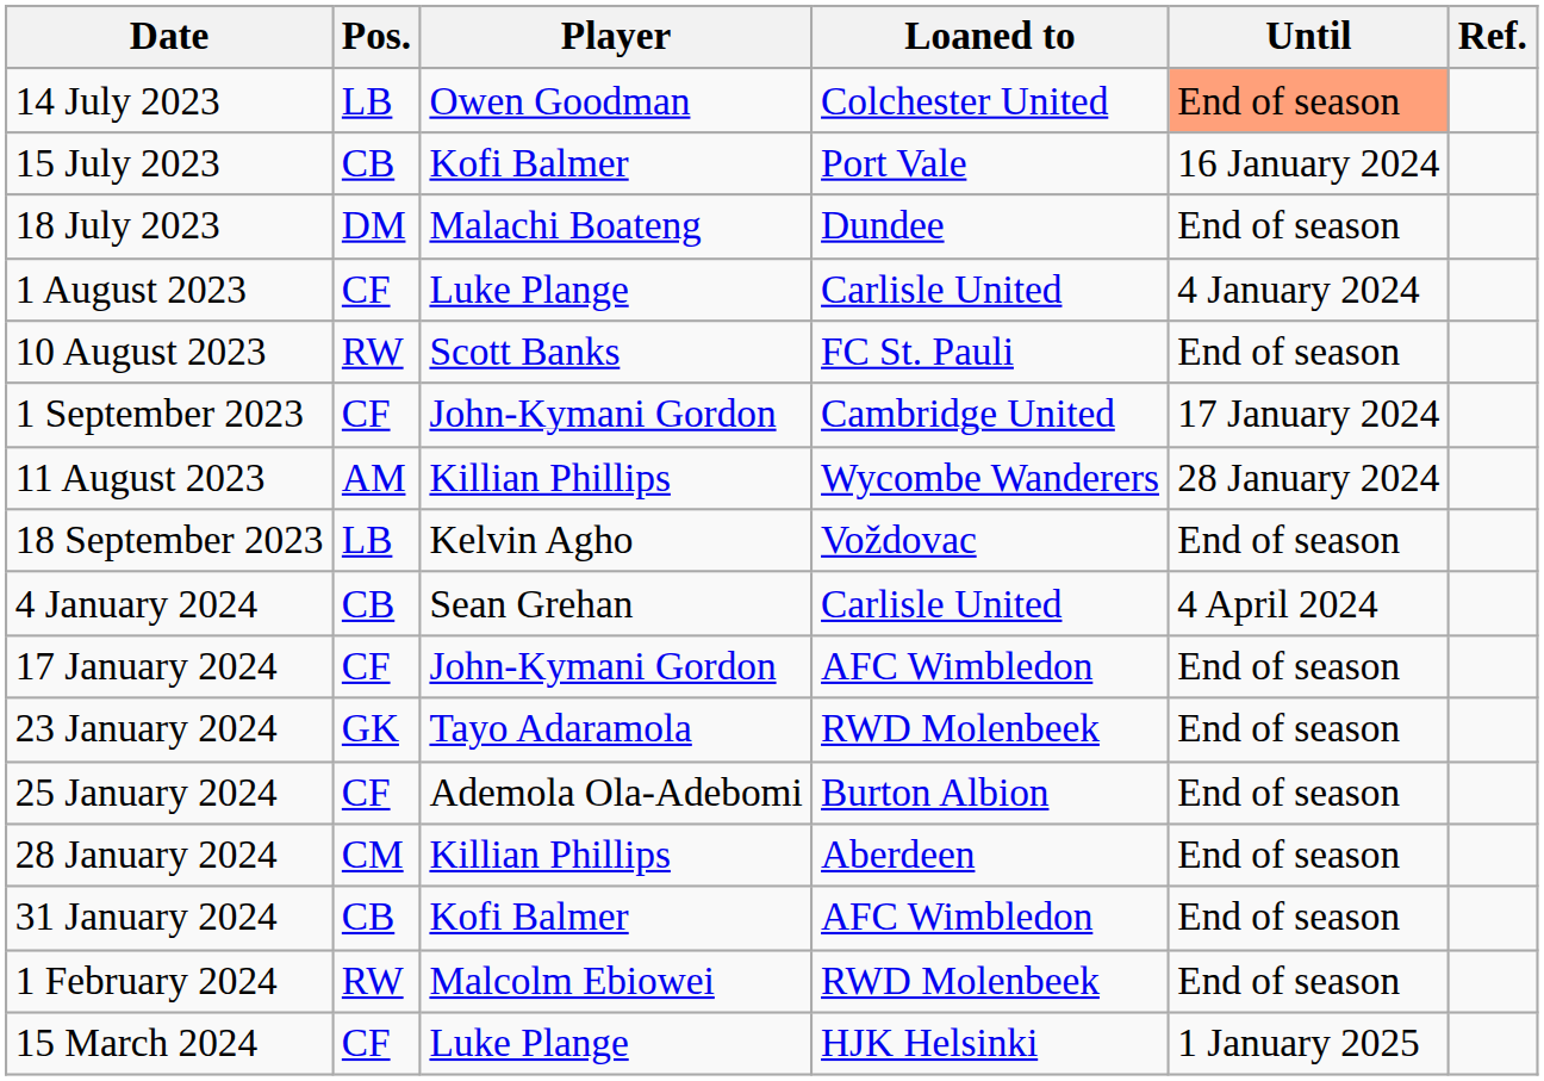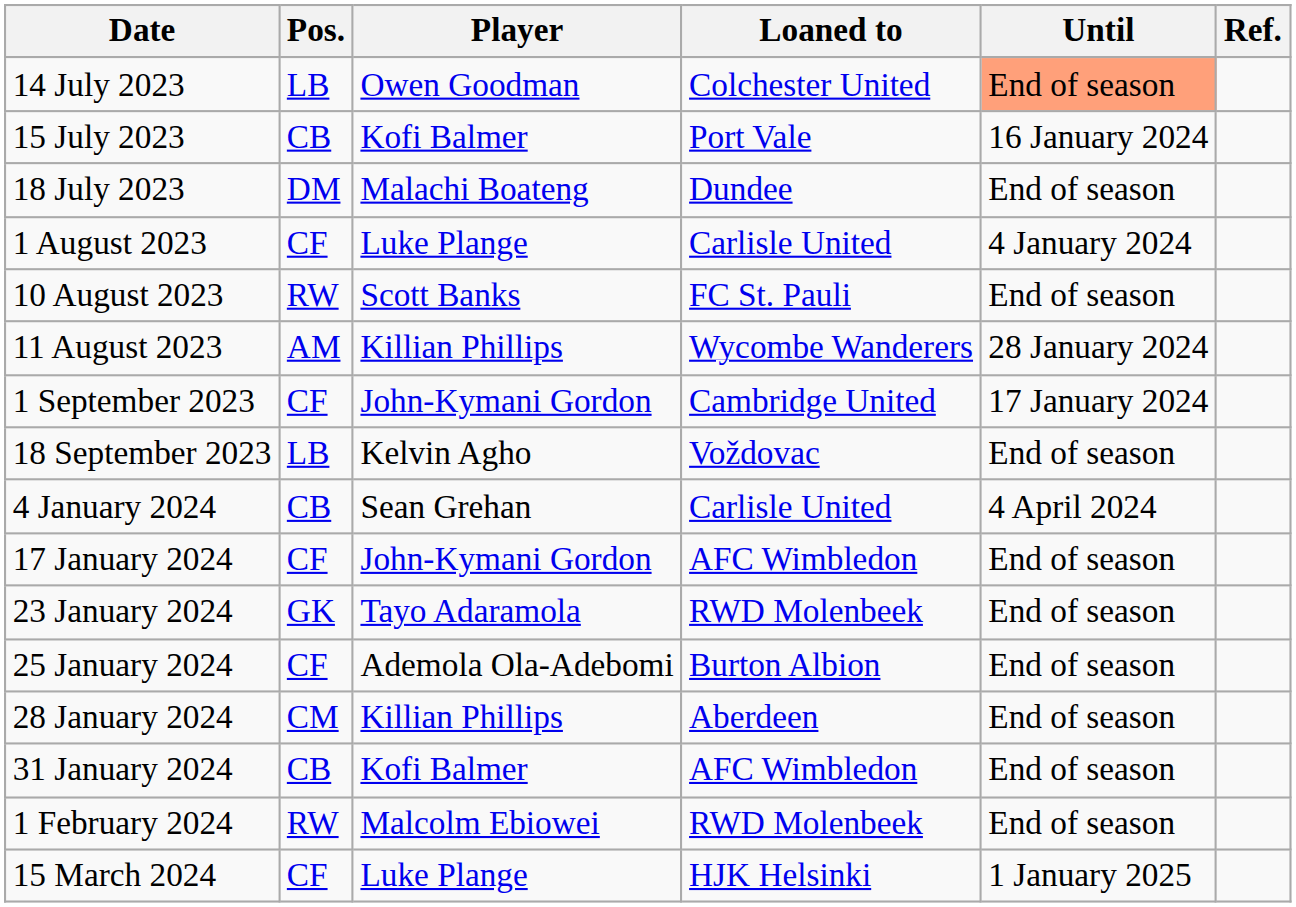rows swapped: 11 August 2023 <-> 1 September 2023
